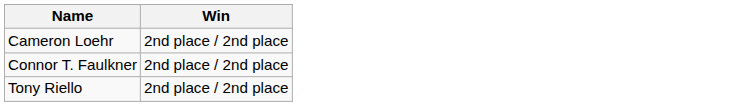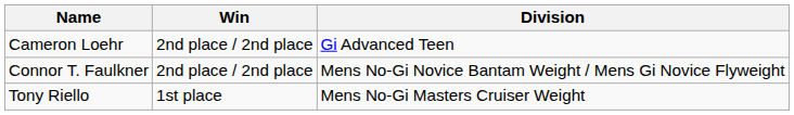+ column: Division | Gi Advanced Teen | Mens No-Gi Novice Bantam Weight / Mens Gi Novice Flyweight | Mens No-Gi Masters Cruiser Weight
Tony Riello | Win: 2nd place / 2nd place -> 1st place
